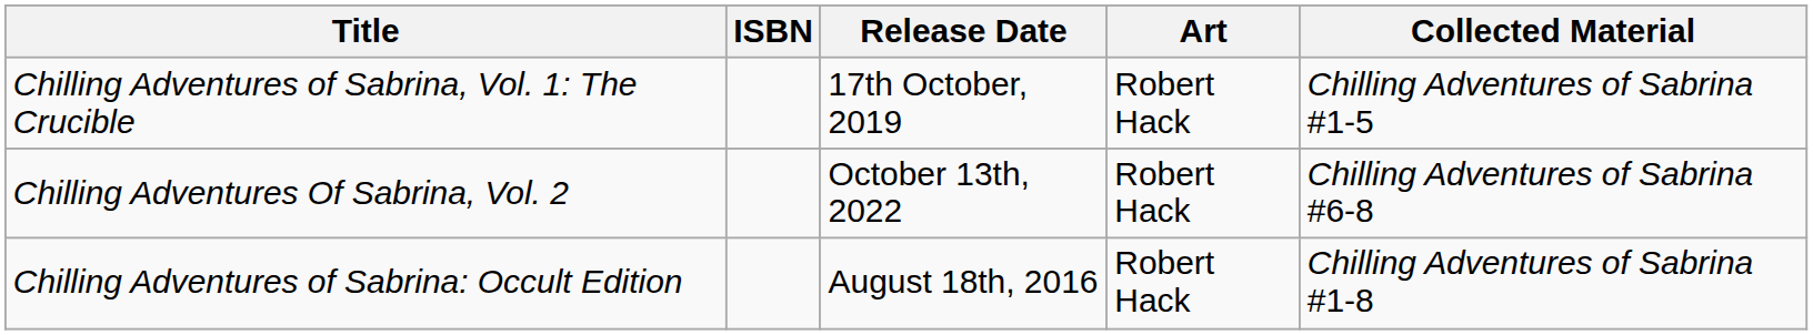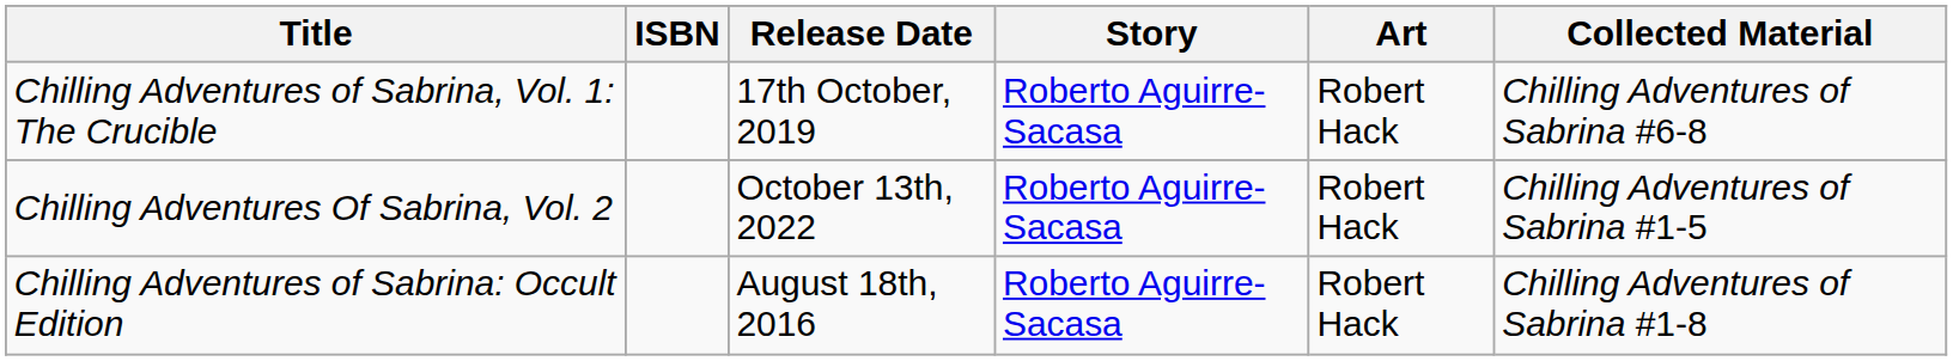+ column: Story | Roberto Aguirre-Sacasa | Roberto Aguirre-Sacasa | Roberto Aguirre-Sacasa
Chilling Adventures of Sabrina, Vol. 1: The Crucible | Collected Material: Chilling Adventures of Sabrina #1-5 -> Chilling Adventures of Sabrina #6-8
Chilling Adventures Of Sabrina, Vol. 2 | Collected Material: Chilling Adventures of Sabrina #6-8 -> Chilling Adventures of Sabrina #1-5
